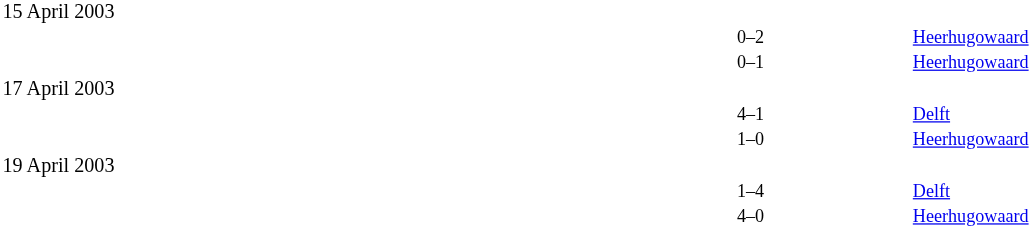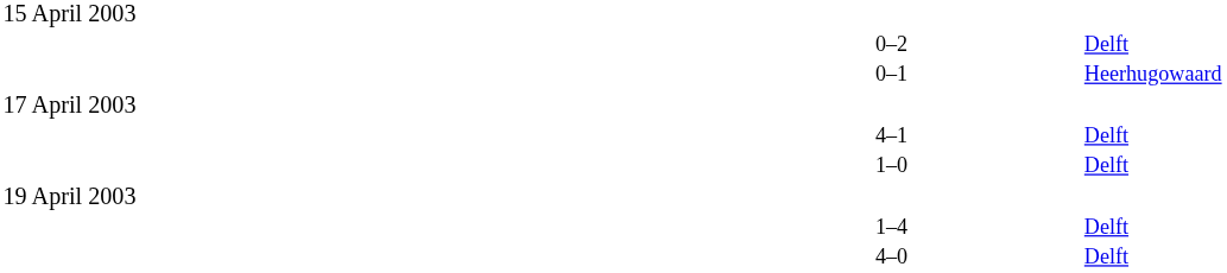0–2 | column 4: Heerhugowaard -> Delft
1–0 | column 4: Heerhugowaard -> Delft
4–0 | column 4: Heerhugowaard -> Delft
